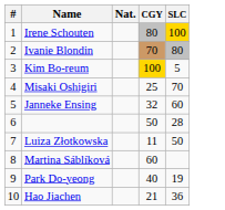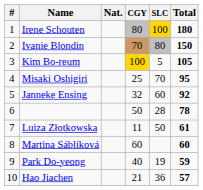+ column: Total | 180 | 150 | 105 | 95 | 92 | 78 | 61 | 60 | 59 | 57
